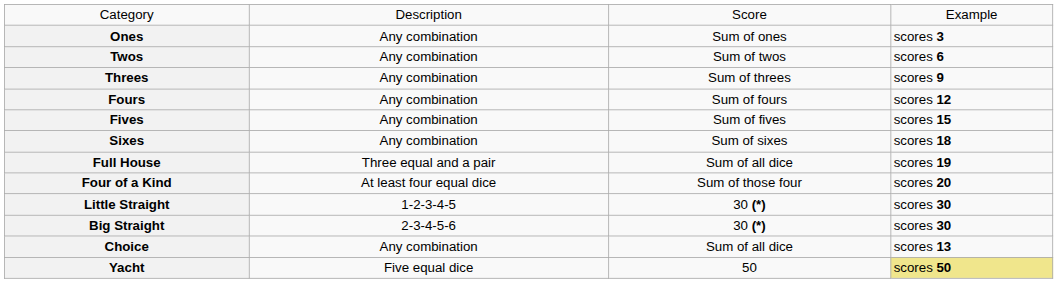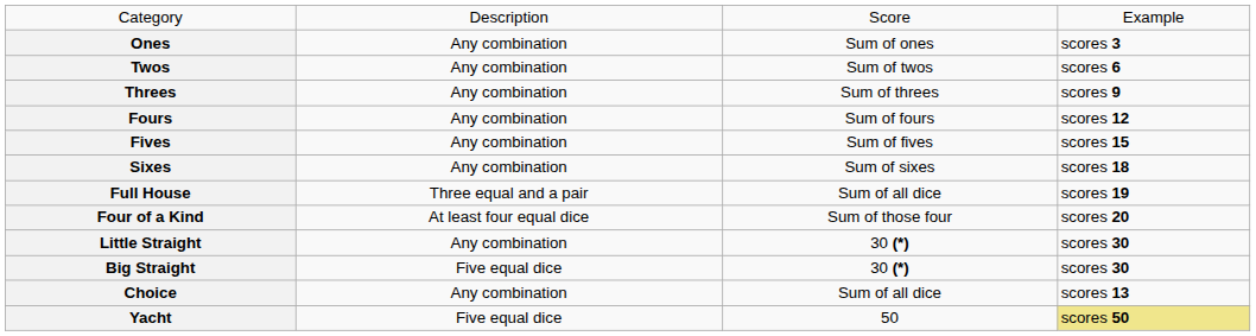Little Straight | column 2: 1-2-3-4-5 -> Any combination
Big Straight | column 2: 2-3-4-5-6 -> Five equal dice
